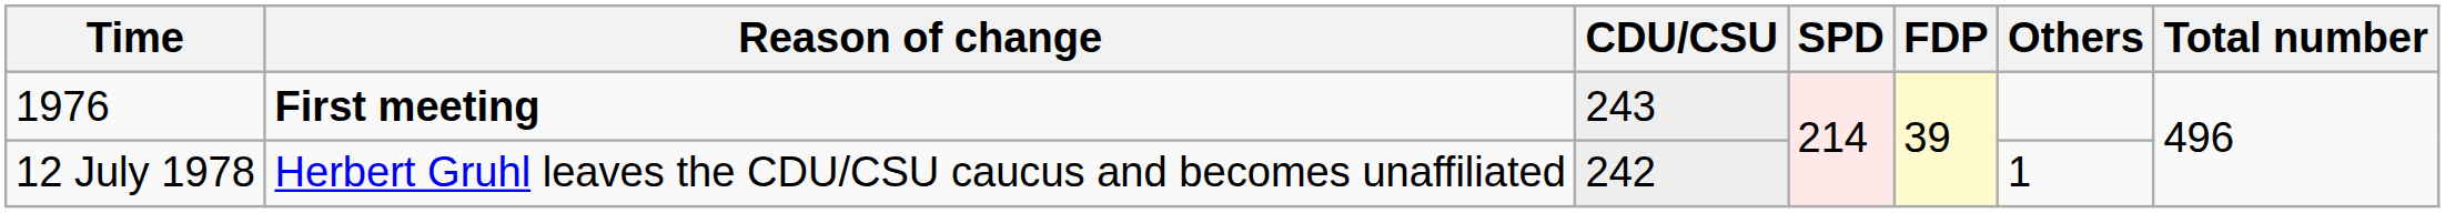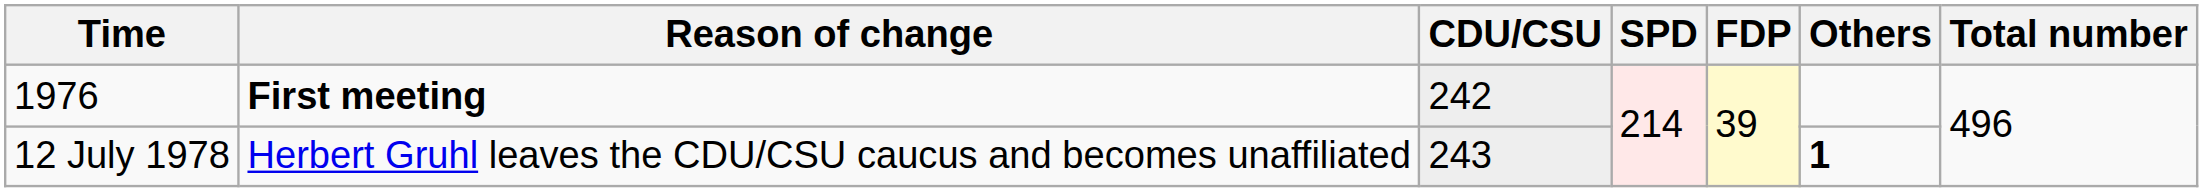1976 | CDU/CSU: 243 -> 242
12 July 1978 | CDU/CSU: 242 -> 243
12 July 1978 | Others: normal -> bold
